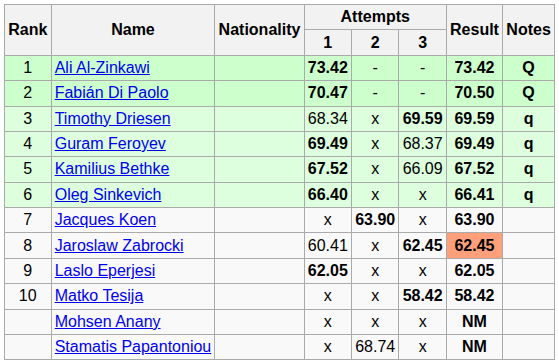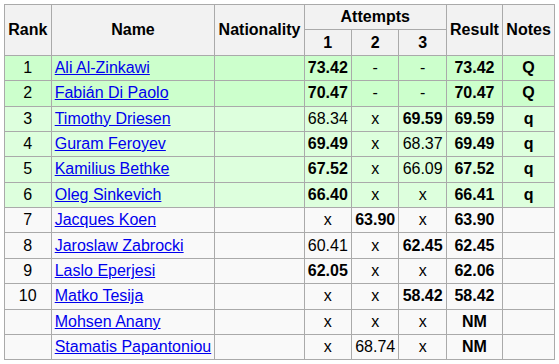Fabián Di Paolo | Result: 70.50 -> 70.47
Jaroslaw Zabrocki | Result: lightsalmon background -> no background
Laslo Eperjesi | Result: 62.05 -> 62.06
